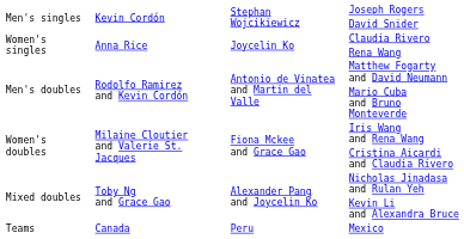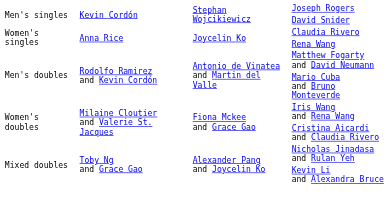- row: Teams | Canada | Peru | Mexico
